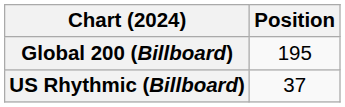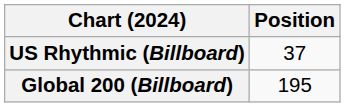rows swapped: Global 200 (Billboard) <-> US Rhythmic (Billboard)
